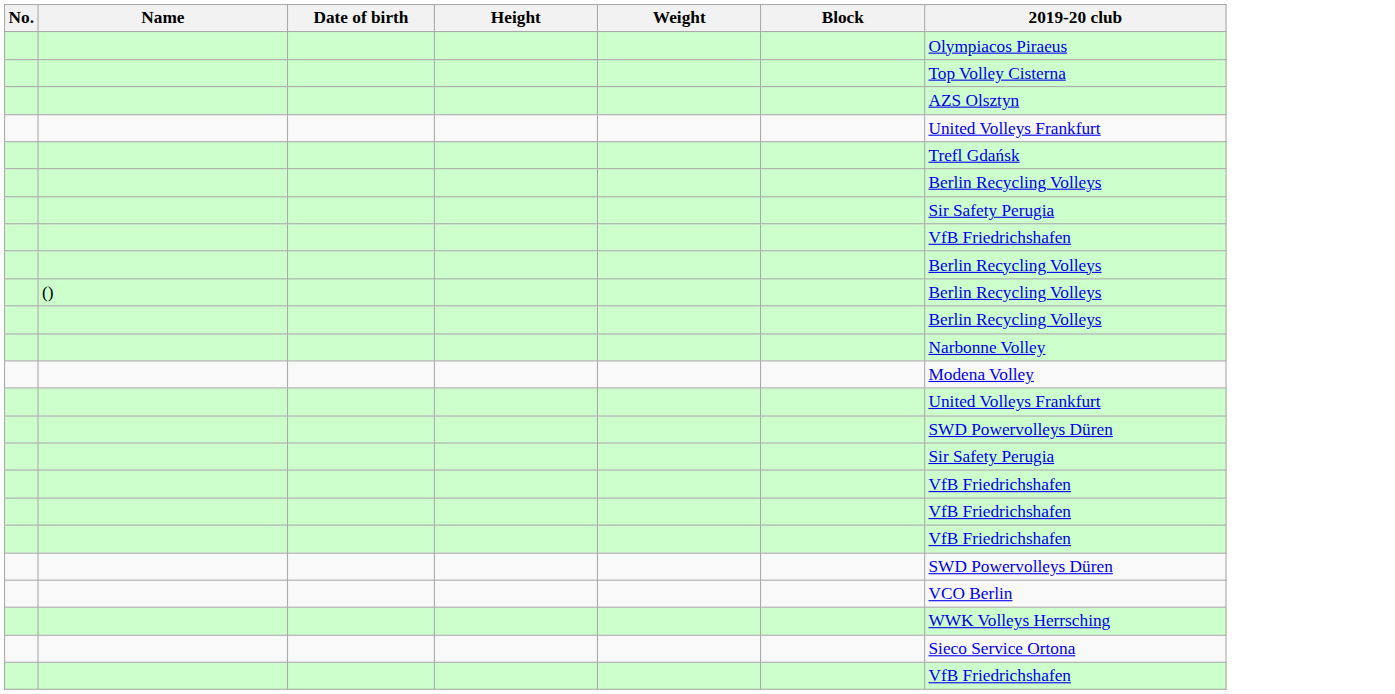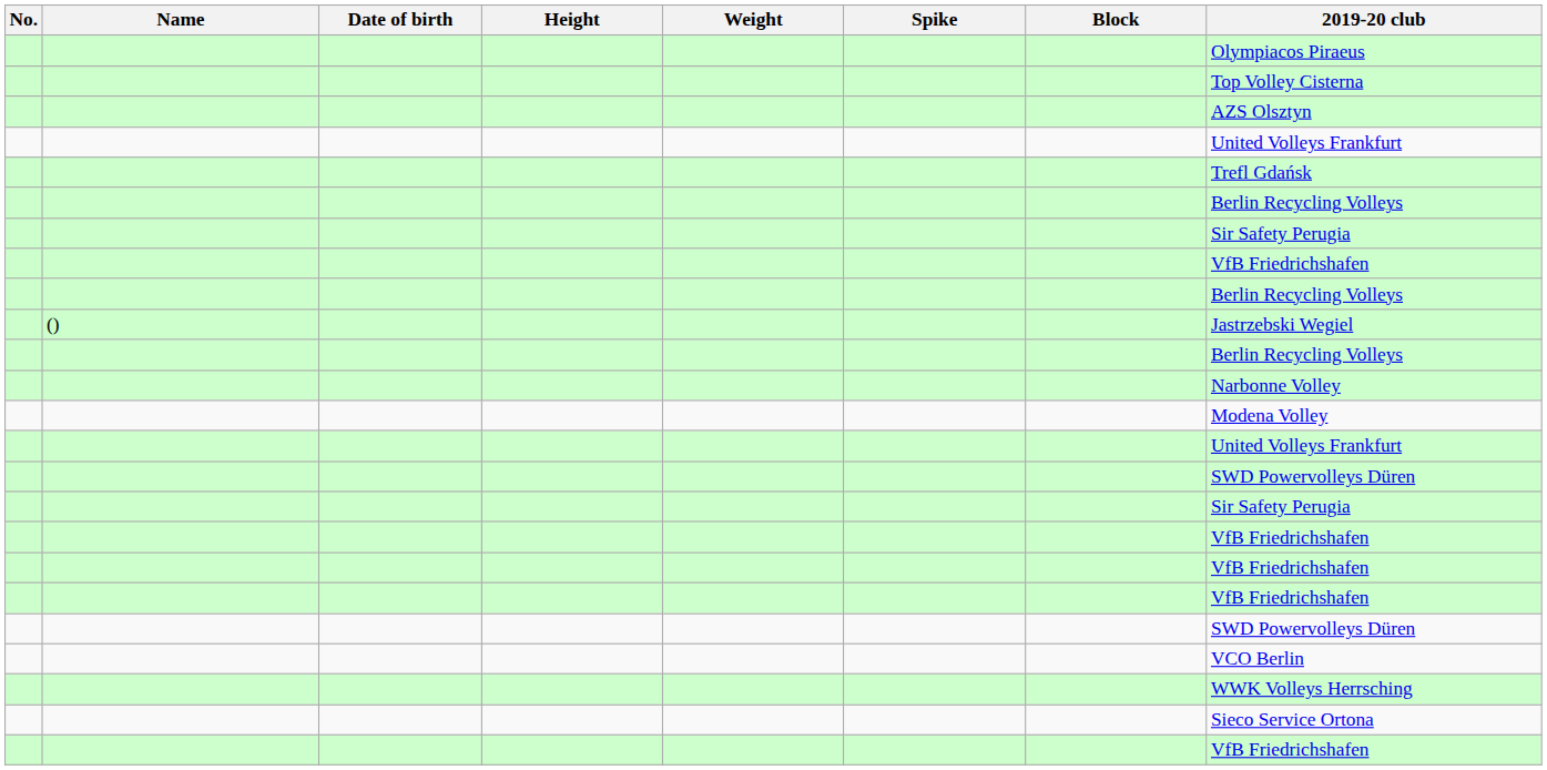+ column: Spike
() | 2019-20 club: Berlin Recycling Volleys -> Jastrzebski Wegiel
